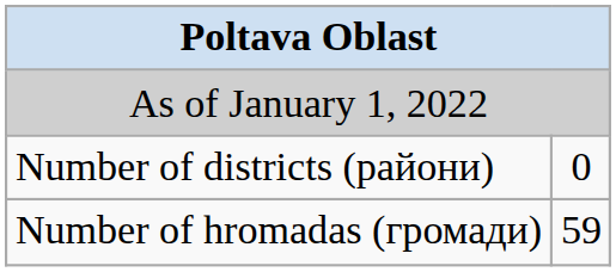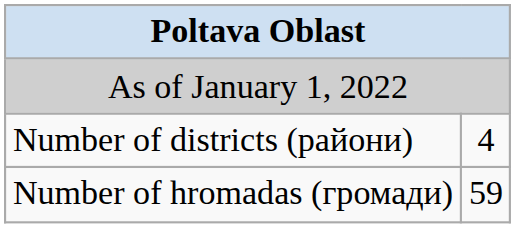Number of districts (райони) | column 2: 0 -> 4
